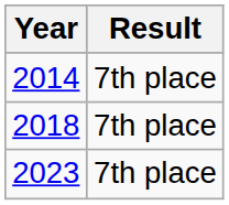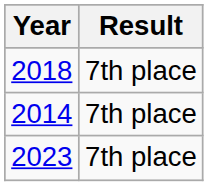rows swapped: 2014 <-> 2018
